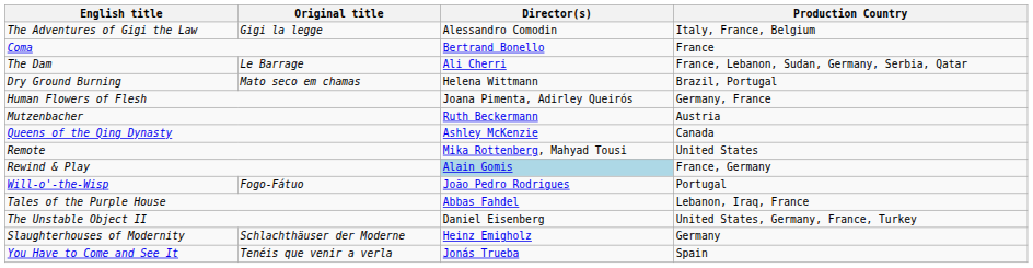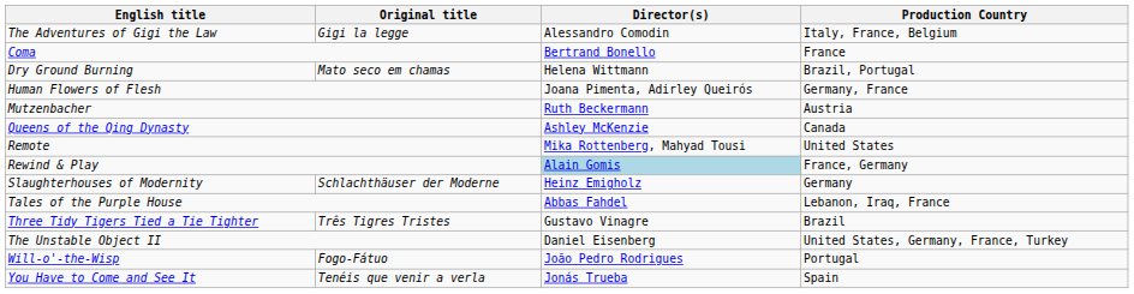- row: The Dam | Le Barrage | Ali Cherri | France, Lebanon, Sudan, Germany, Serbia, Qatar
rows swapped: Slaughterhouses of Modernity <-> Will-o'-the-Wisp
+ row: Three Tidy Tigers Tied a Tie Tighter | Três Tigres Tristes | Gustavo Vinagre | Brazil
